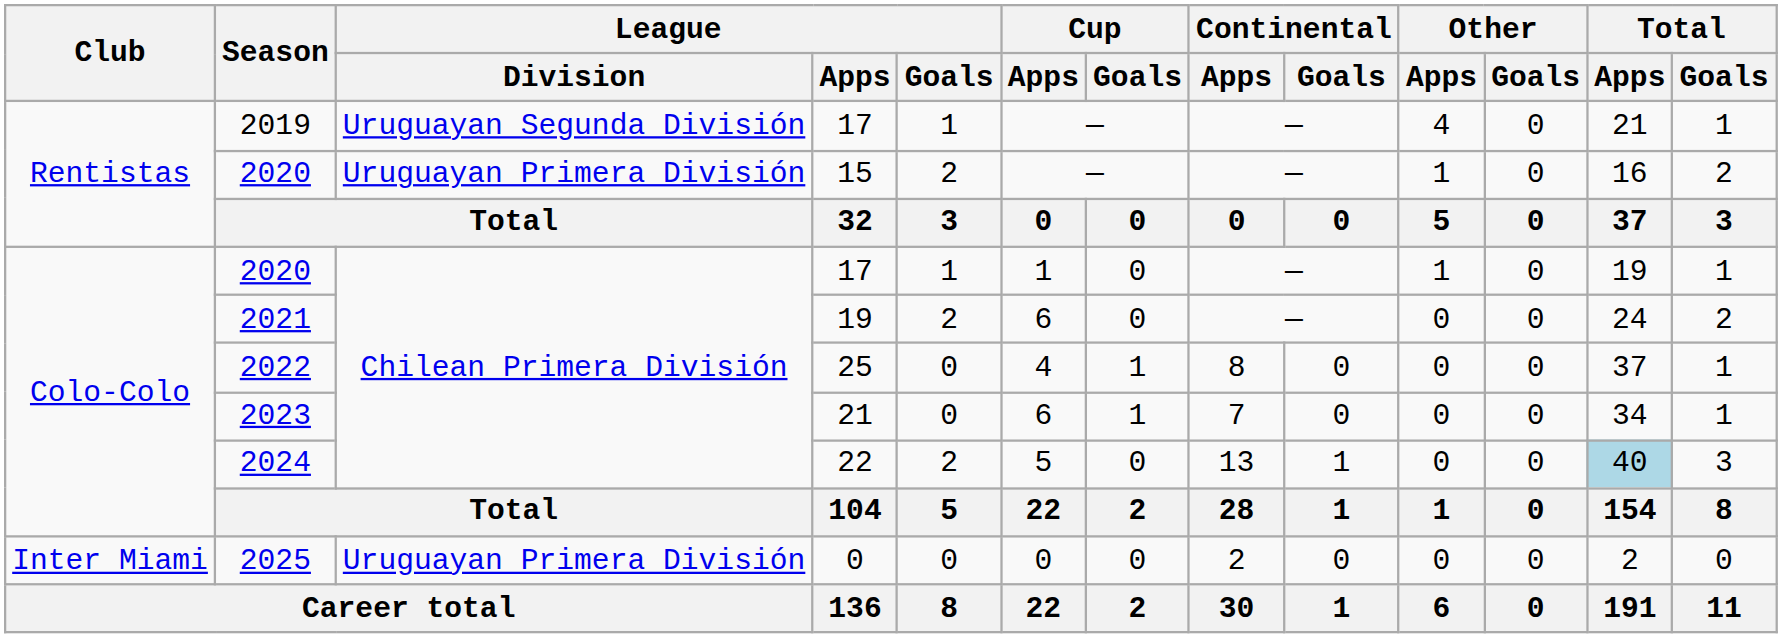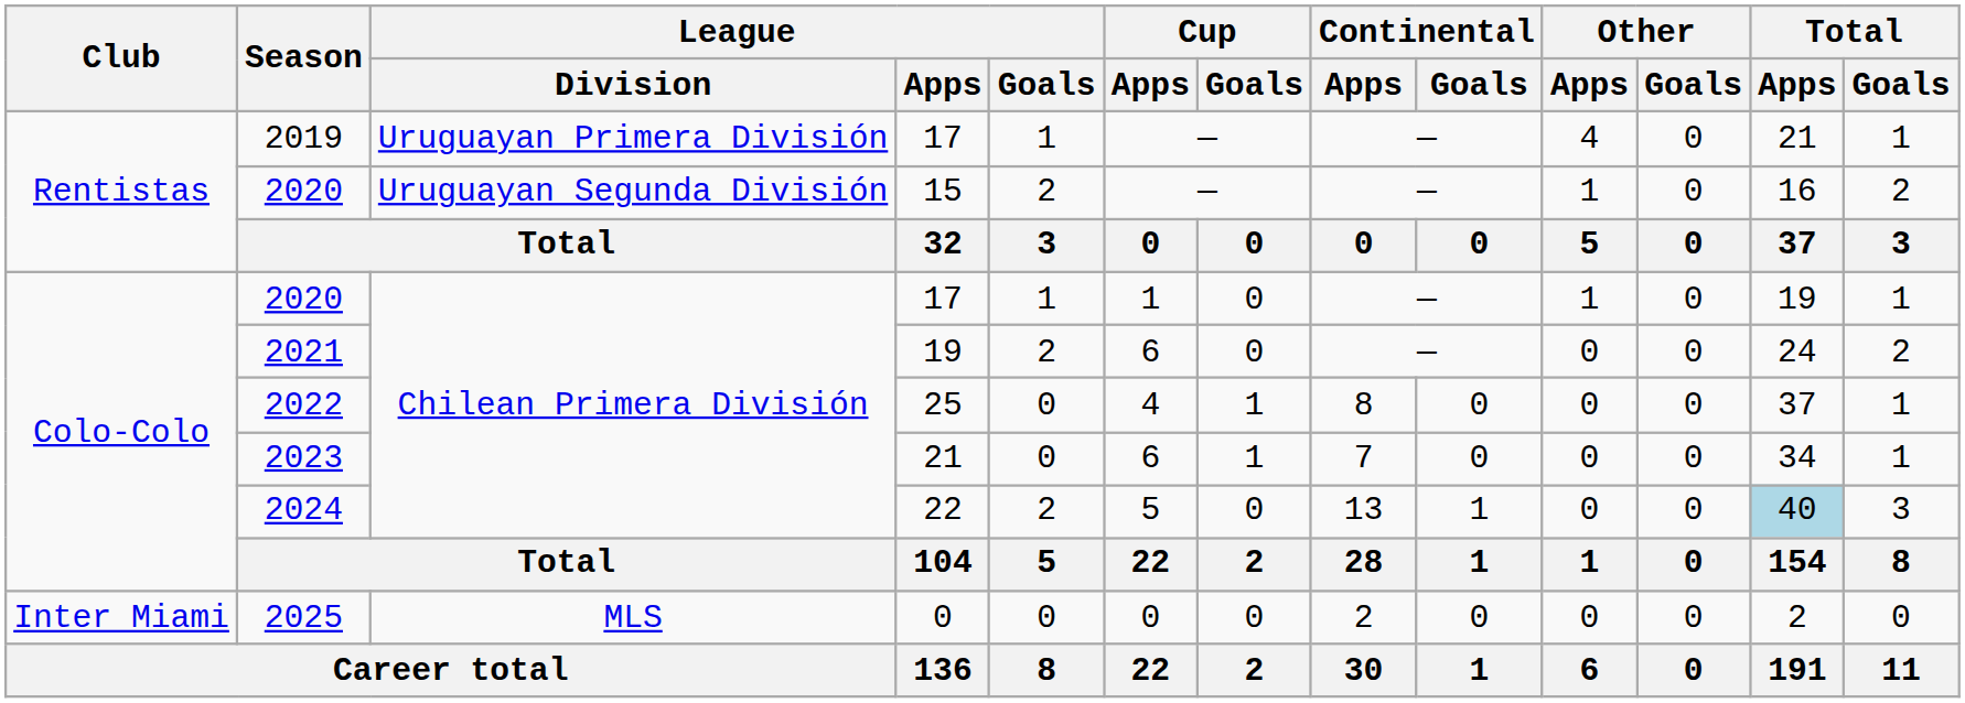2019 | League / Division: Uruguayan Segunda División -> Uruguayan Primera División
2020 / 15 | League / Division: Uruguayan Primera División -> Uruguayan Segunda División
2025 | League / Division: Uruguayan Primera División -> MLS
